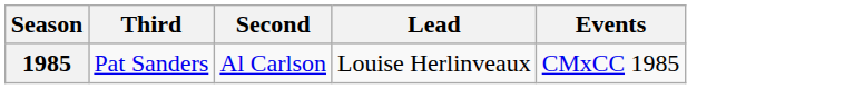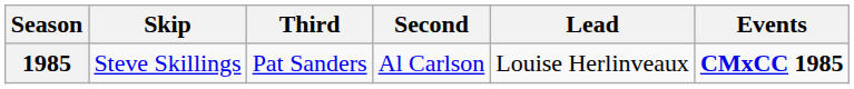+ column: Skip | Steve Skillings
1985 | Events: normal -> bold
